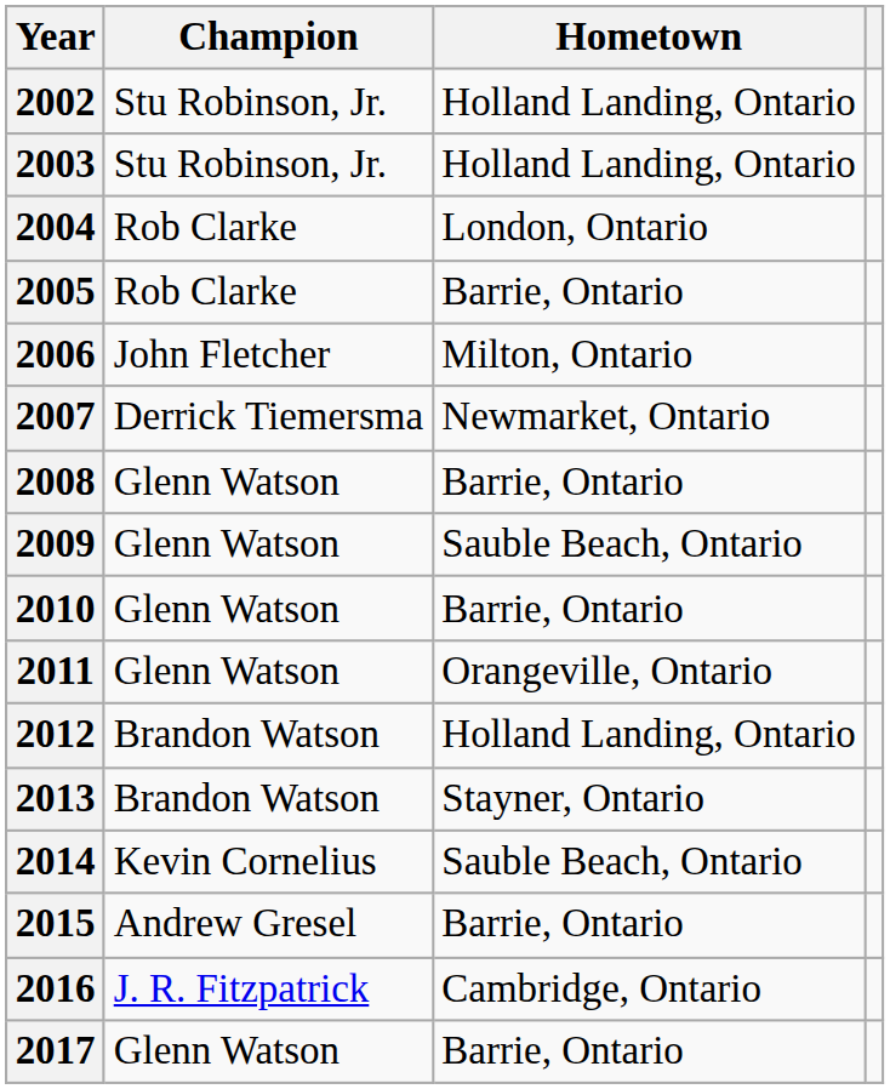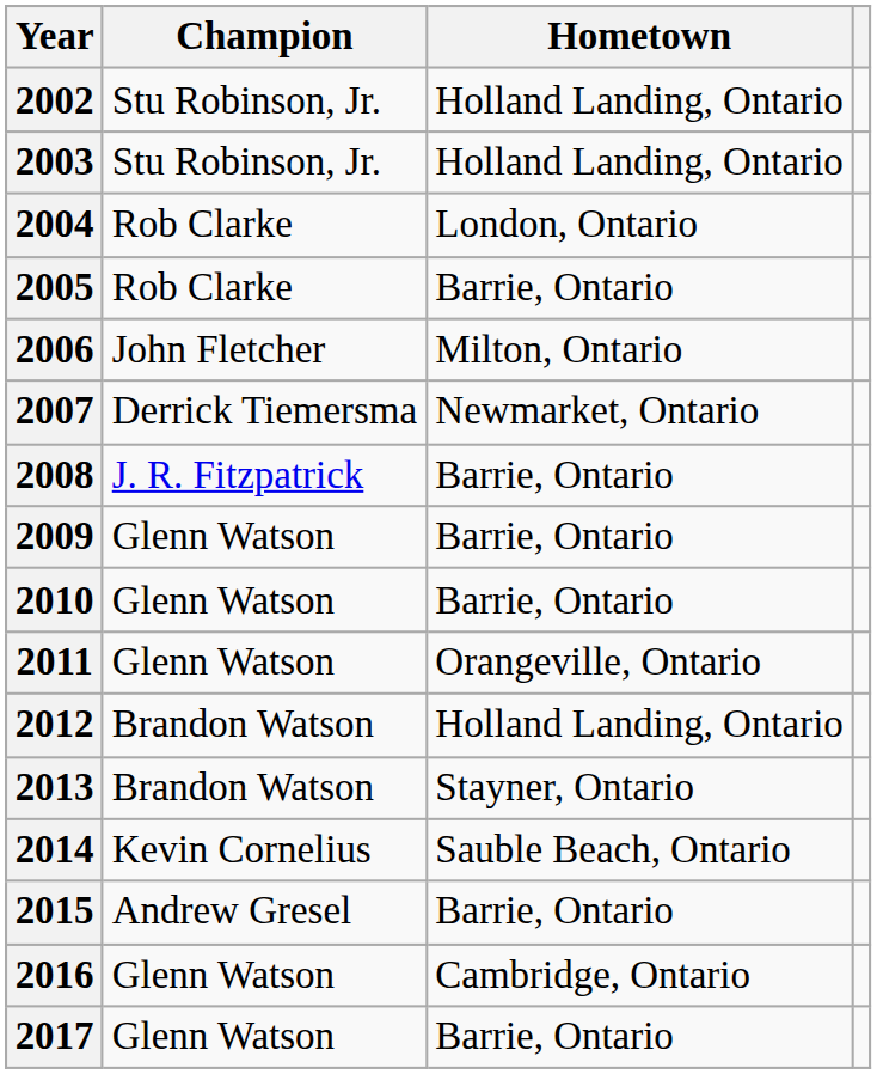2008 | Champion: Glenn Watson -> J. R. Fitzpatrick
2009 | Hometown: Sauble Beach, Ontario -> Barrie, Ontario
2016 | Champion: J. R. Fitzpatrick -> Glenn Watson
